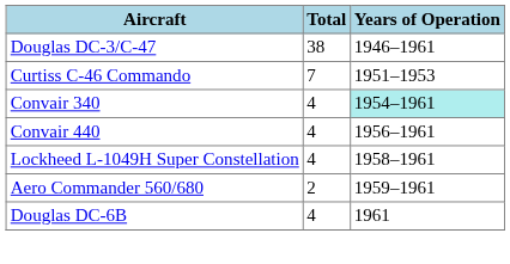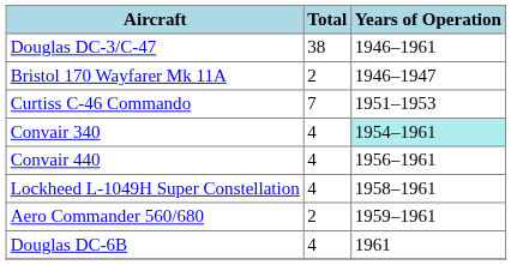+ row: Bristol 170 Wayfarer Mk 11A | 2 | 1946–1947
